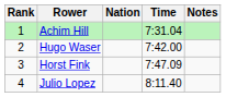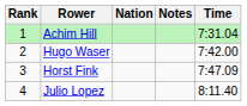columns swapped: Time <-> Notes
